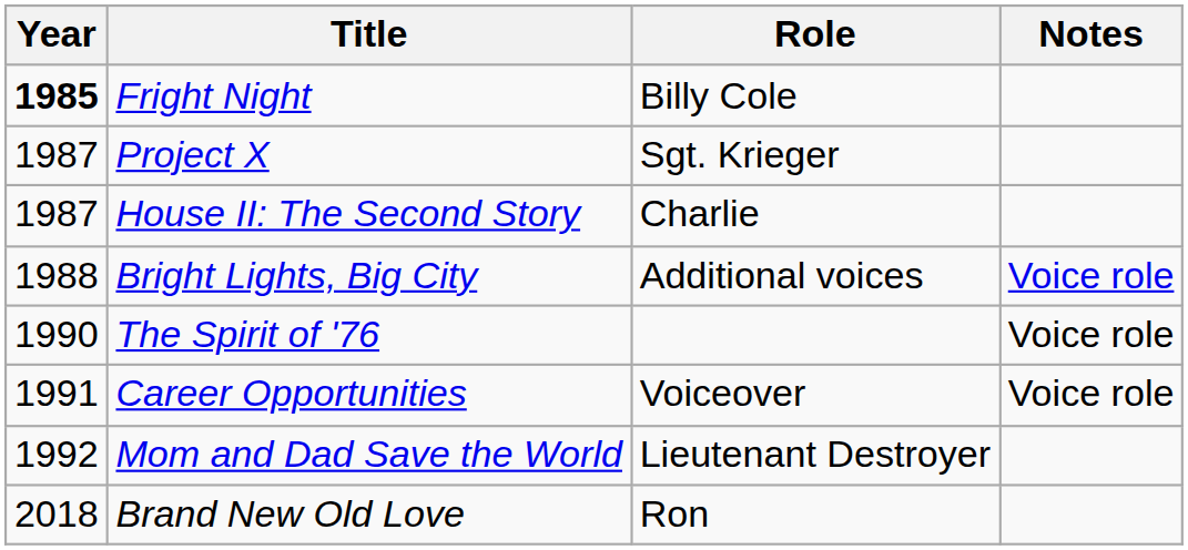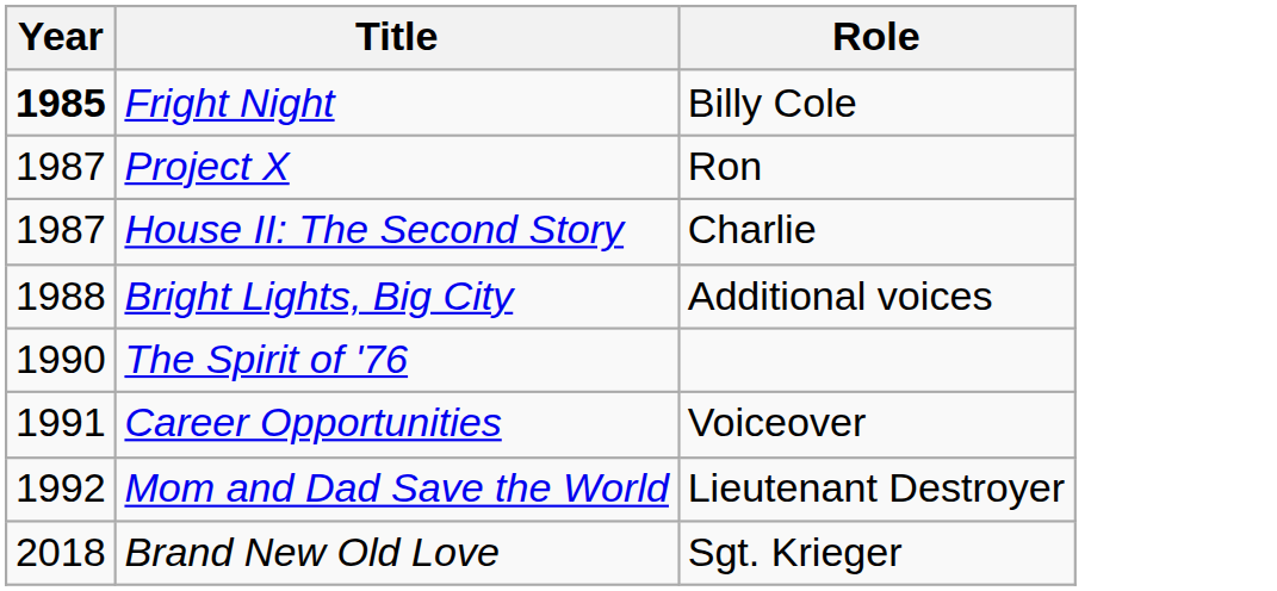- column: Notes | Voice role | Voice role | Voice role
Project X | Role: Sgt. Krieger -> Ron
Brand New Old Love | Role: Ron -> Sgt. Krieger
